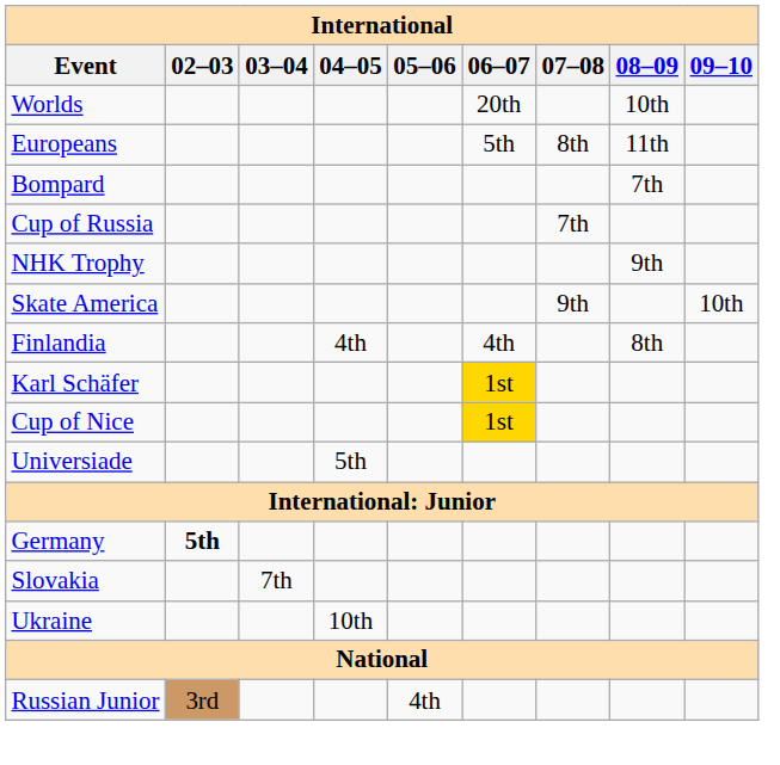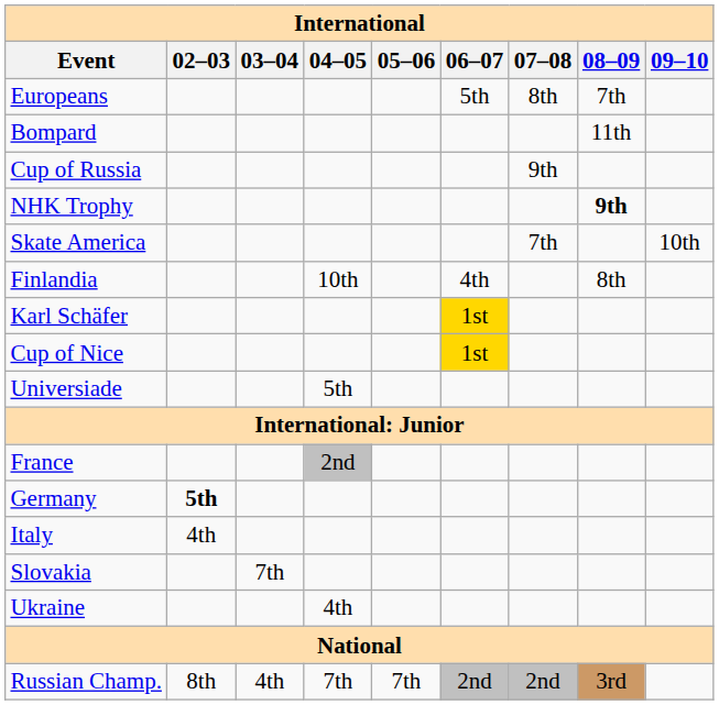- row: Worlds | 20th | 10th
Europeans | 08–09: 11th -> 7th
Bompard | 08–09: 7th -> 11th
Cup of Russia | 07–08: 7th -> 9th
NHK Trophy | 08–09: normal -> bold
Skate America | 07–08: 9th -> 7th
Finlandia | 04–05: 4th -> 10th
+ row: France | 2nd
+ row: Italy | 4th
Ukraine | 04–05: 10th -> 4th
+ row: Russian Champ. | 8th | 4th | 7th | 7th | 2nd | 2nd | 3rd
- row: Russian Junior | 3rd | 4th
